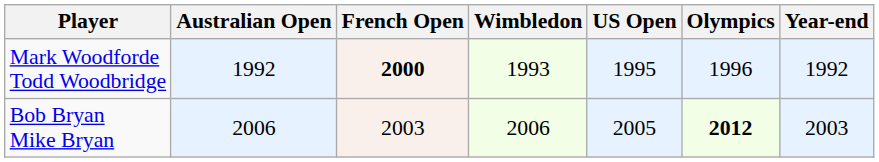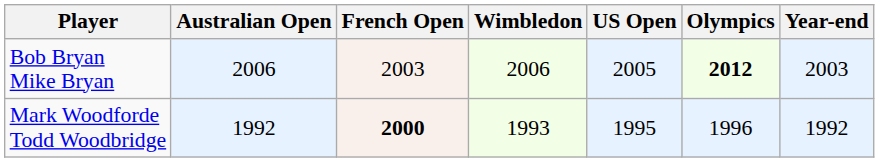rows swapped: Mark Woodforde Todd Woodbridge <-> Bob Bryan Mike Bryan
